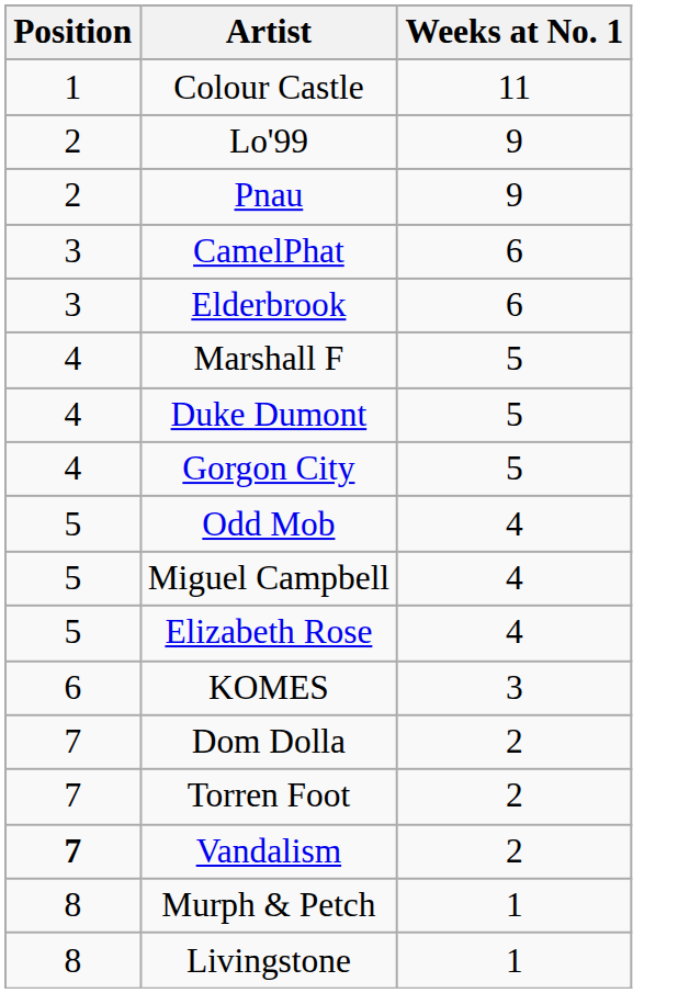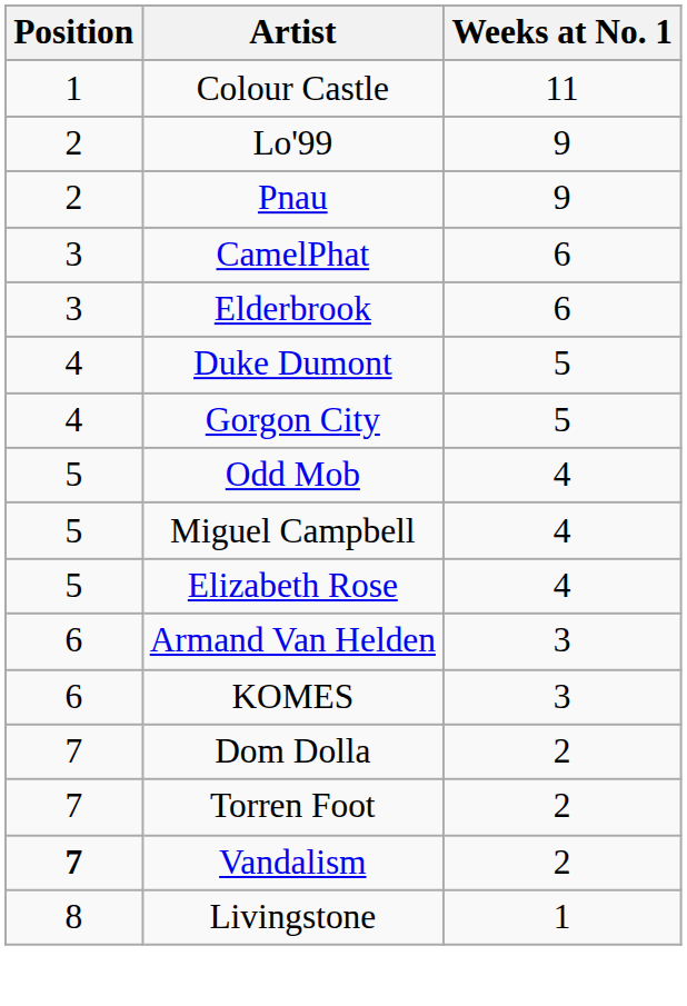- row: 4 | Marshall F | 5
+ row: 6 | Armand Van Helden | 3
- row: 8 | Murph & Petch | 1
